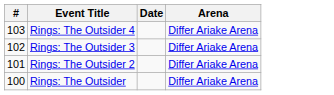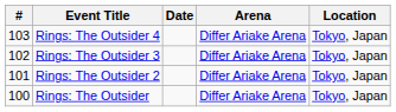+ column: Location | Tokyo, Japan | Tokyo, Japan | Tokyo, Japan | Tokyo, Japan
